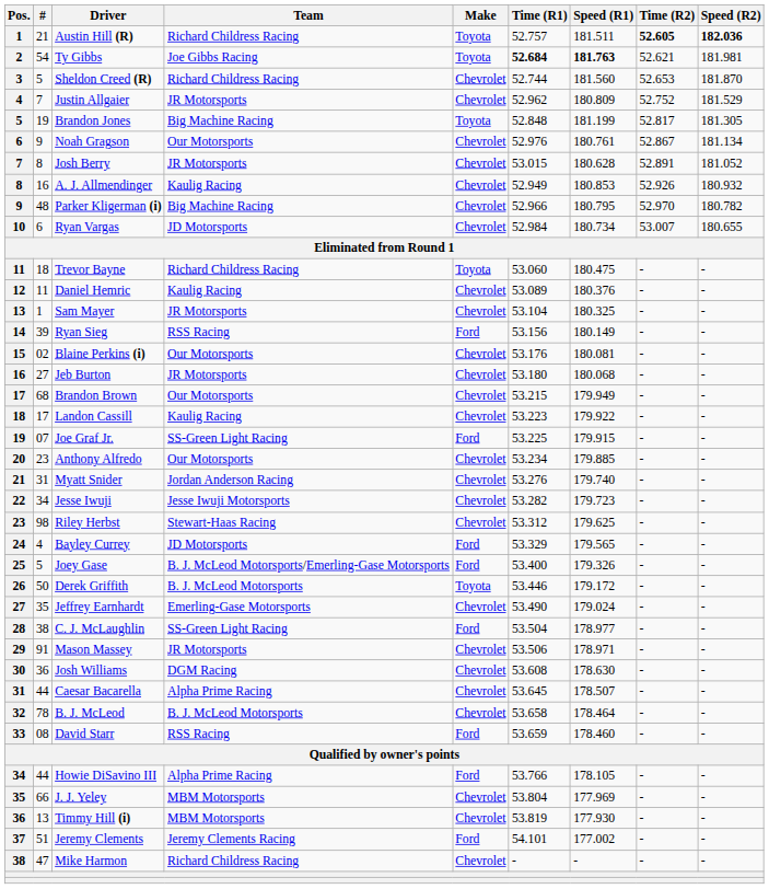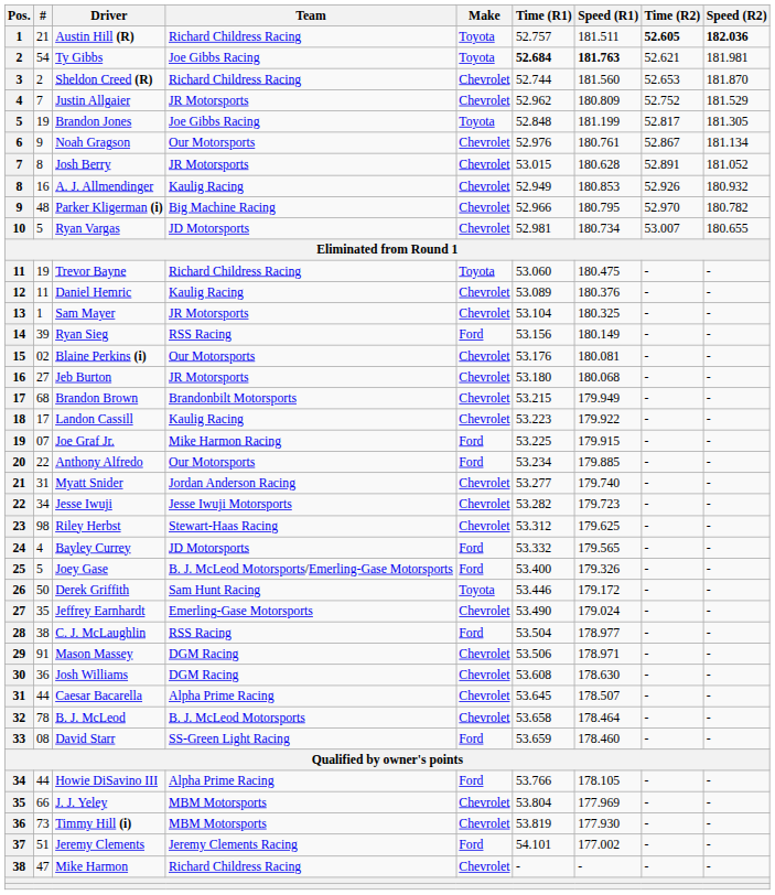Sheldon Creed (R) | #: 5 -> 2
Brandon Jones | Team: Big Machine Racing -> Joe Gibbs Racing
Ryan Vargas | #: 6 -> 5
Ryan Vargas | Time (R1): 52.984 -> 52.981
Trevor Bayne | #: 18 -> 19
Brandon Brown | Team: Our Motorsports -> Brandonbilt Motorsports
Joe Graf Jr. | Team: SS-Green Light Racing -> Mike Harmon Racing
Anthony Alfredo | #: 23 -> 22
Anthony Alfredo | Make: Chevrolet -> Ford
Myatt Snider | Time (R1): 53.276 -> 53.277
Bayley Currey | Time (R1): 53.329 -> 53.332
Derek Griffith | Team: B. J. McLeod Motorsports -> Sam Hunt Racing
C. J. McLaughlin | Team: SS-Green Light Racing -> RSS Racing
Mason Massey | Team: JR Motorsports -> DGM Racing
David Starr | Team: RSS Racing -> SS-Green Light Racing
Timmy Hill (i) | #: 13 -> 73
